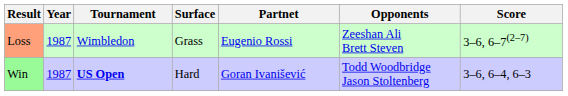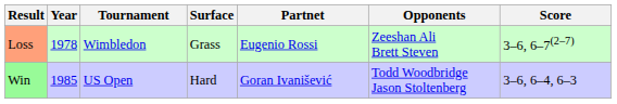Loss | Year: 1987 -> 1978
Win | Year: 1987 -> 1985
Win | Tournament: bold -> normal
